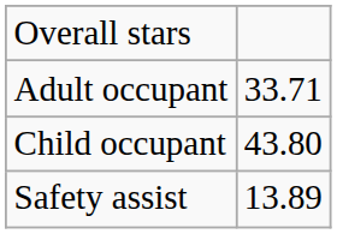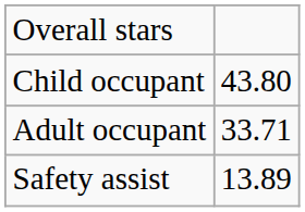rows swapped: Adult occupant <-> Child occupant
